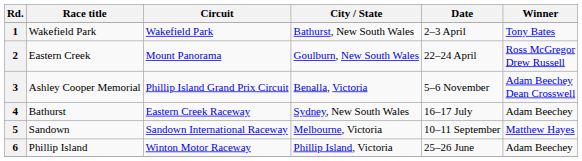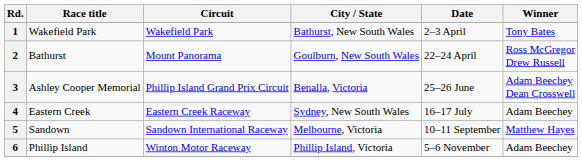2 | Race title: Eastern Creek -> Bathurst
3 | Date: 5–6 November -> 25–26 June
4 | Race title: Bathurst -> Eastern Creek
6 | Date: 25–26 June -> 5–6 November
